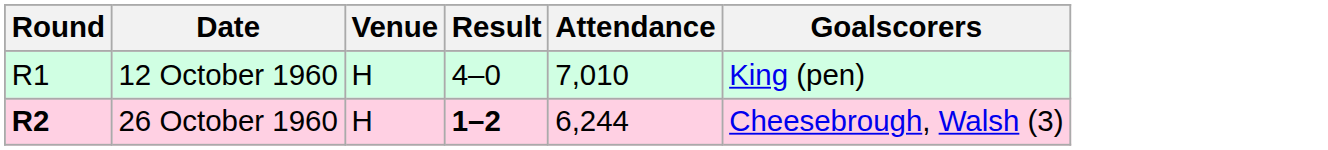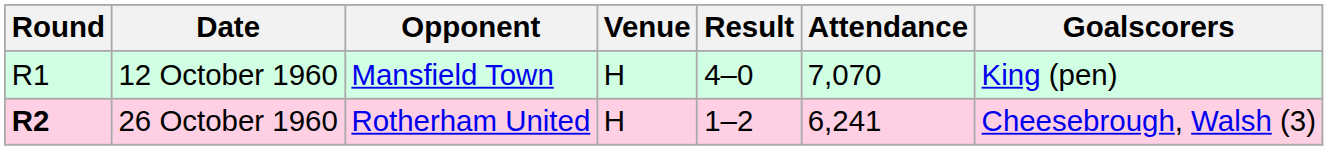+ column: Opponent | Mansfield Town | Rotherham United
12 October 1960 | Attendance: 7,010 -> 7,070
26 October 1960 | Result: bold -> normal
26 October 1960 | Attendance: 6,244 -> 6,241
